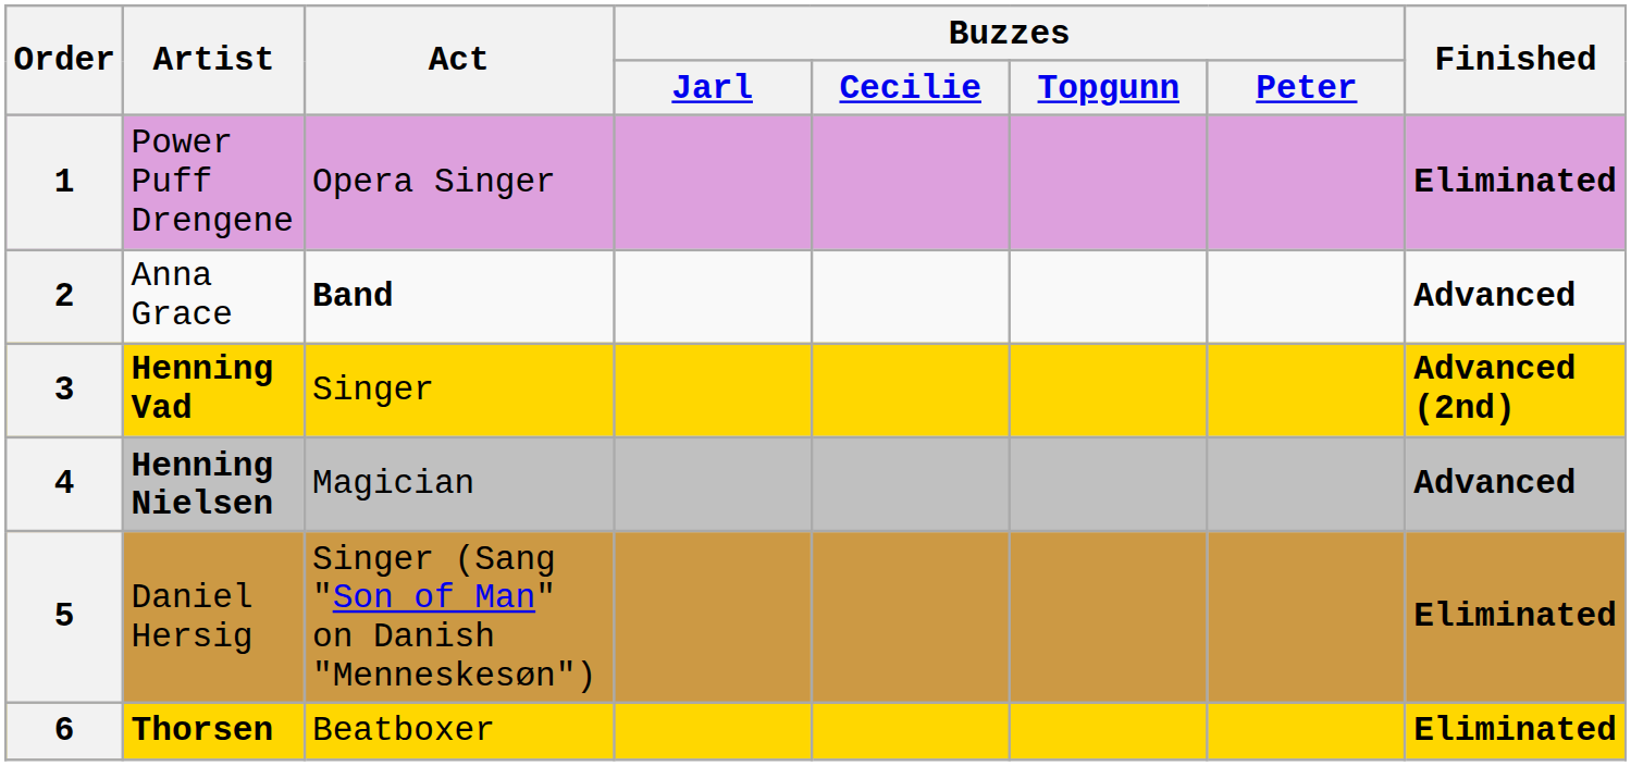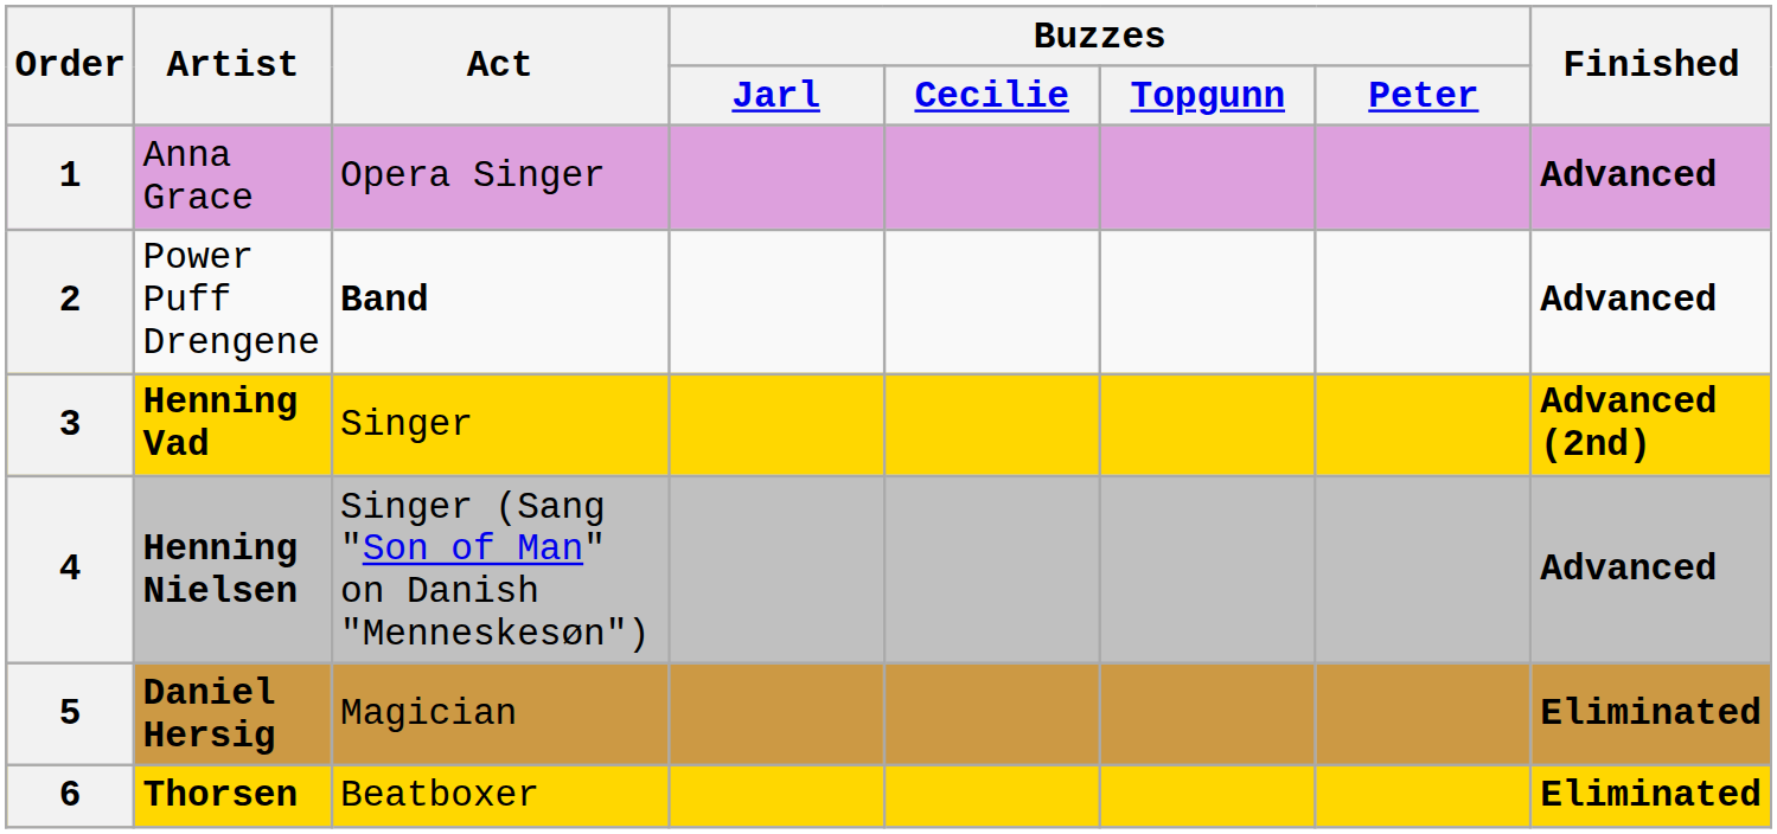1 | Artist: Power Puff Drengene -> Anna Grace
1 | Finished: Eliminated -> Advanced
2 | Artist: Anna Grace -> Power Puff Drengene
4 | Act: Magician -> Singer (Sang "Son of Man" on Danish "Menneskesøn")
5 | Artist: normal -> bold
5 | Act: Singer (Sang "Son of Man" on Danish "Menneskesøn") -> Magician
